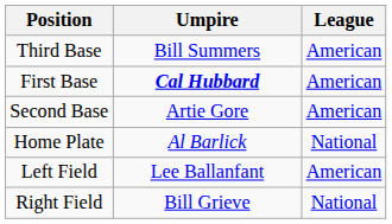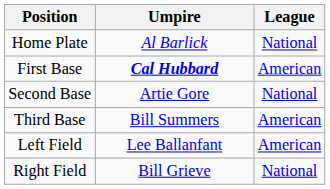rows swapped: Home Plate <-> Third Base
Second Base | League: American -> National
